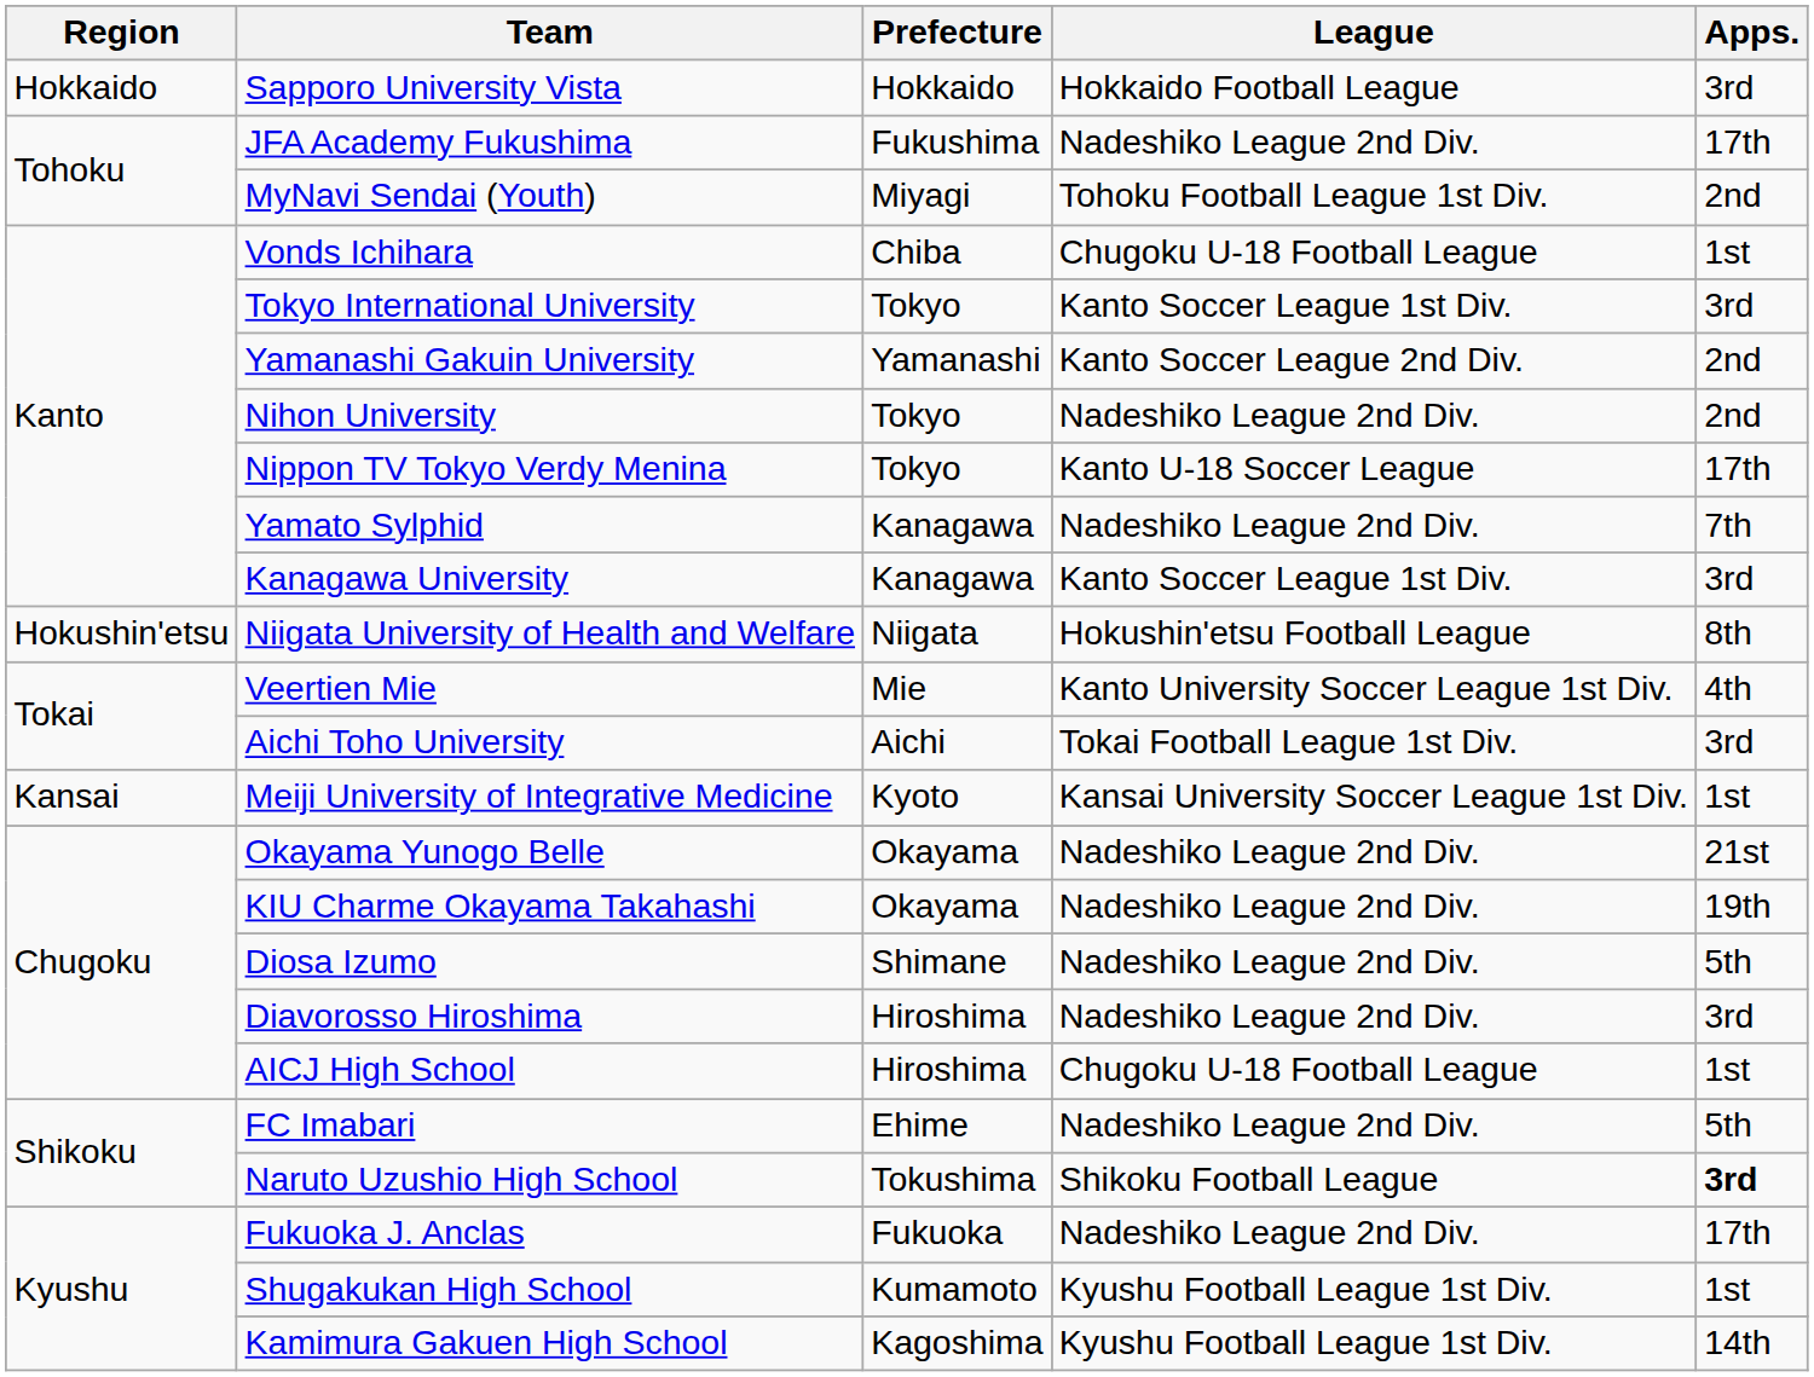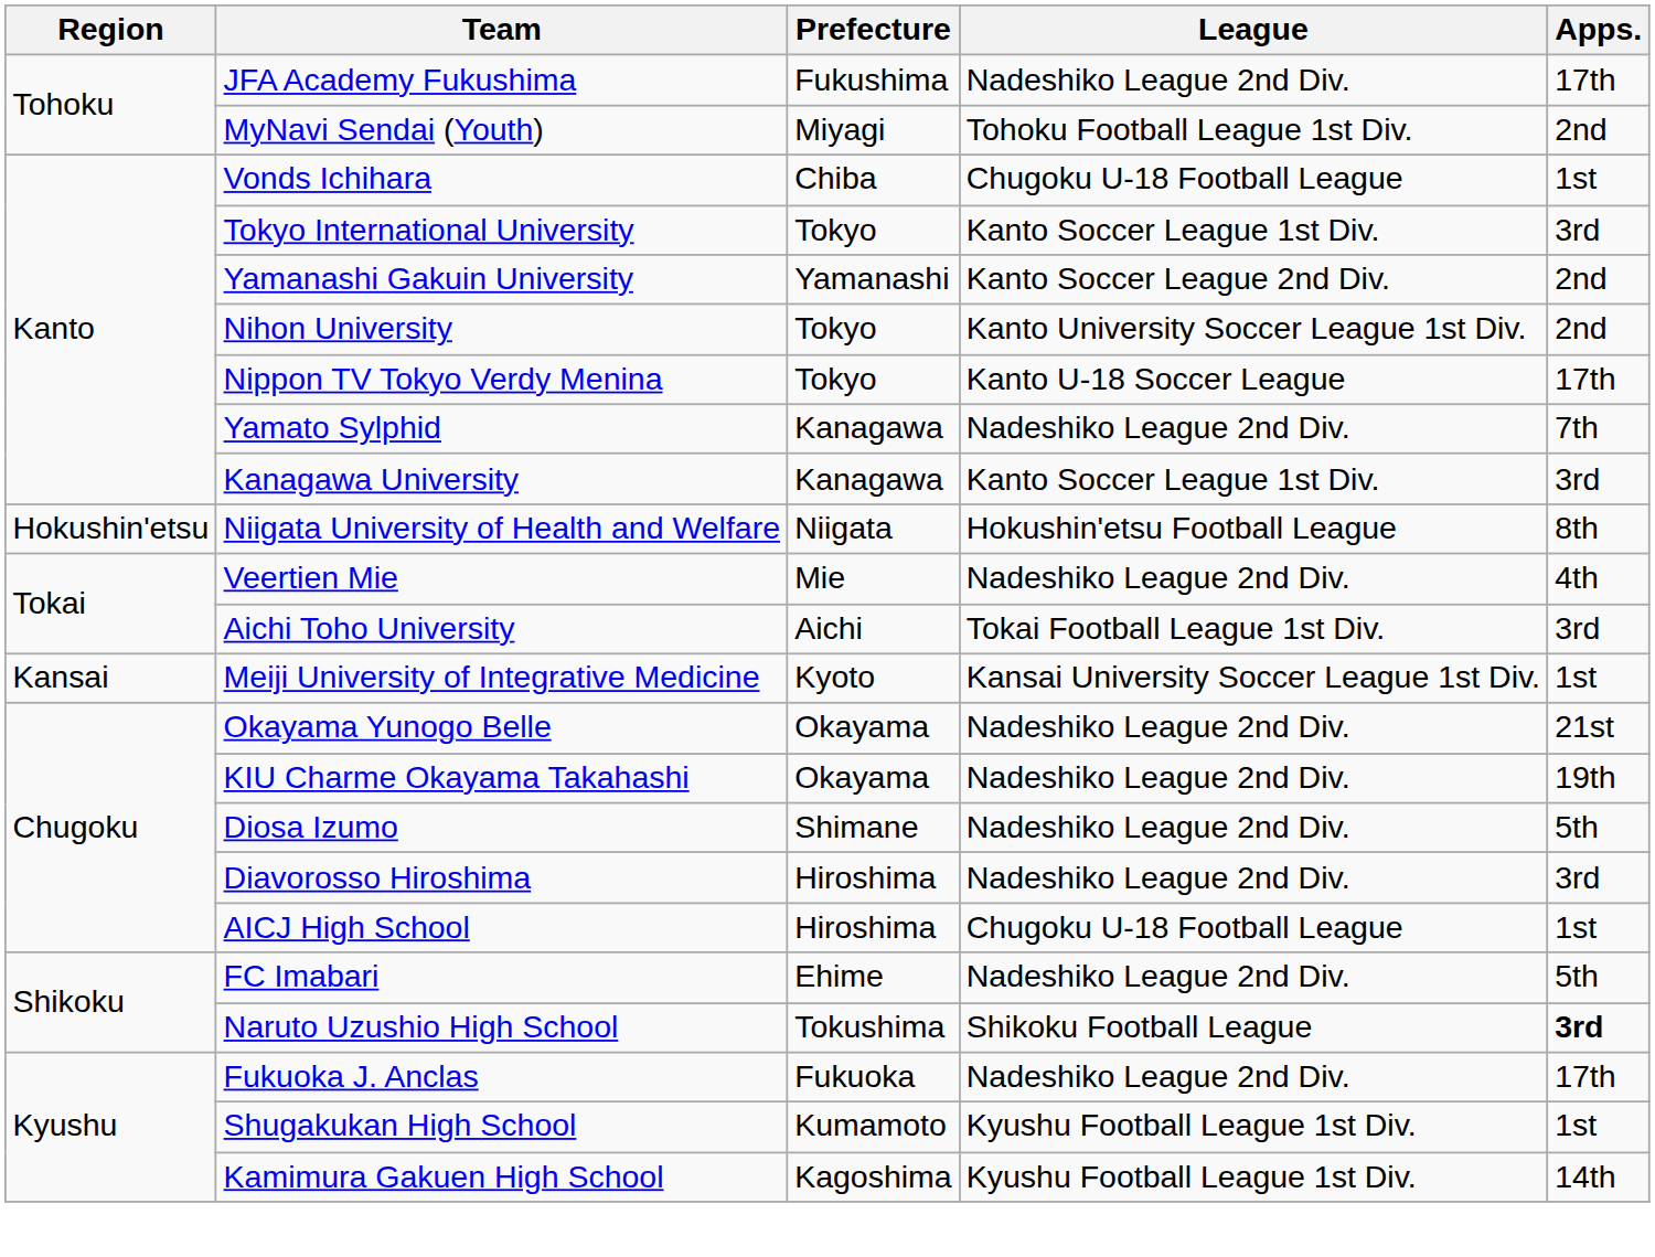- row: Hokkaido | Sapporo University Vista | Hokkaido | Hokkaido Football League | 3rd
Nihon University | League: Nadeshiko League 2nd Div. -> Kanto University Soccer League 1st Div.
Veertien Mie | League: Kanto University Soccer League 1st Div. -> Nadeshiko League 2nd Div.
